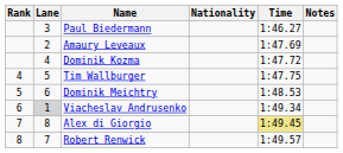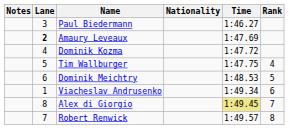columns swapped: Rank <-> Notes
Amaury Leveaux | Lane: normal -> bold
Viacheslav Andrusenko | Lane: lightgrey background -> no background
